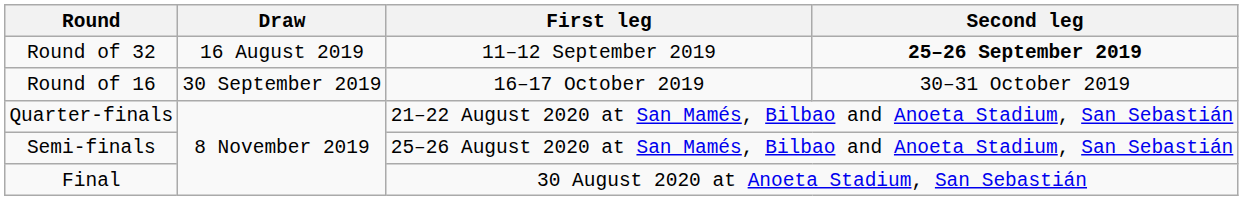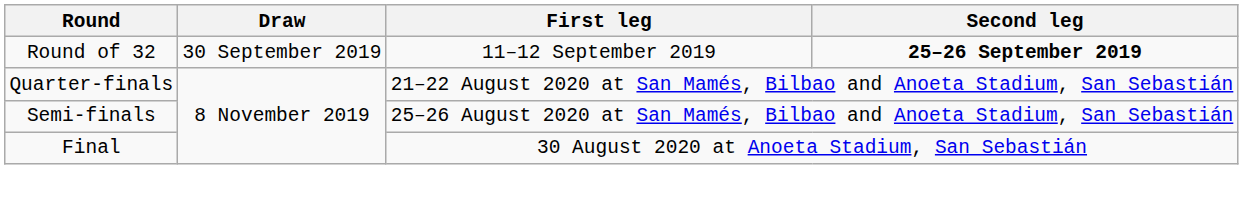Round of 32 | Draw: 16 August 2019 -> 30 September 2019
- row: Round of 16 | 30 September 2019 | 16–17 October 2019 | 30–31 October 2019
